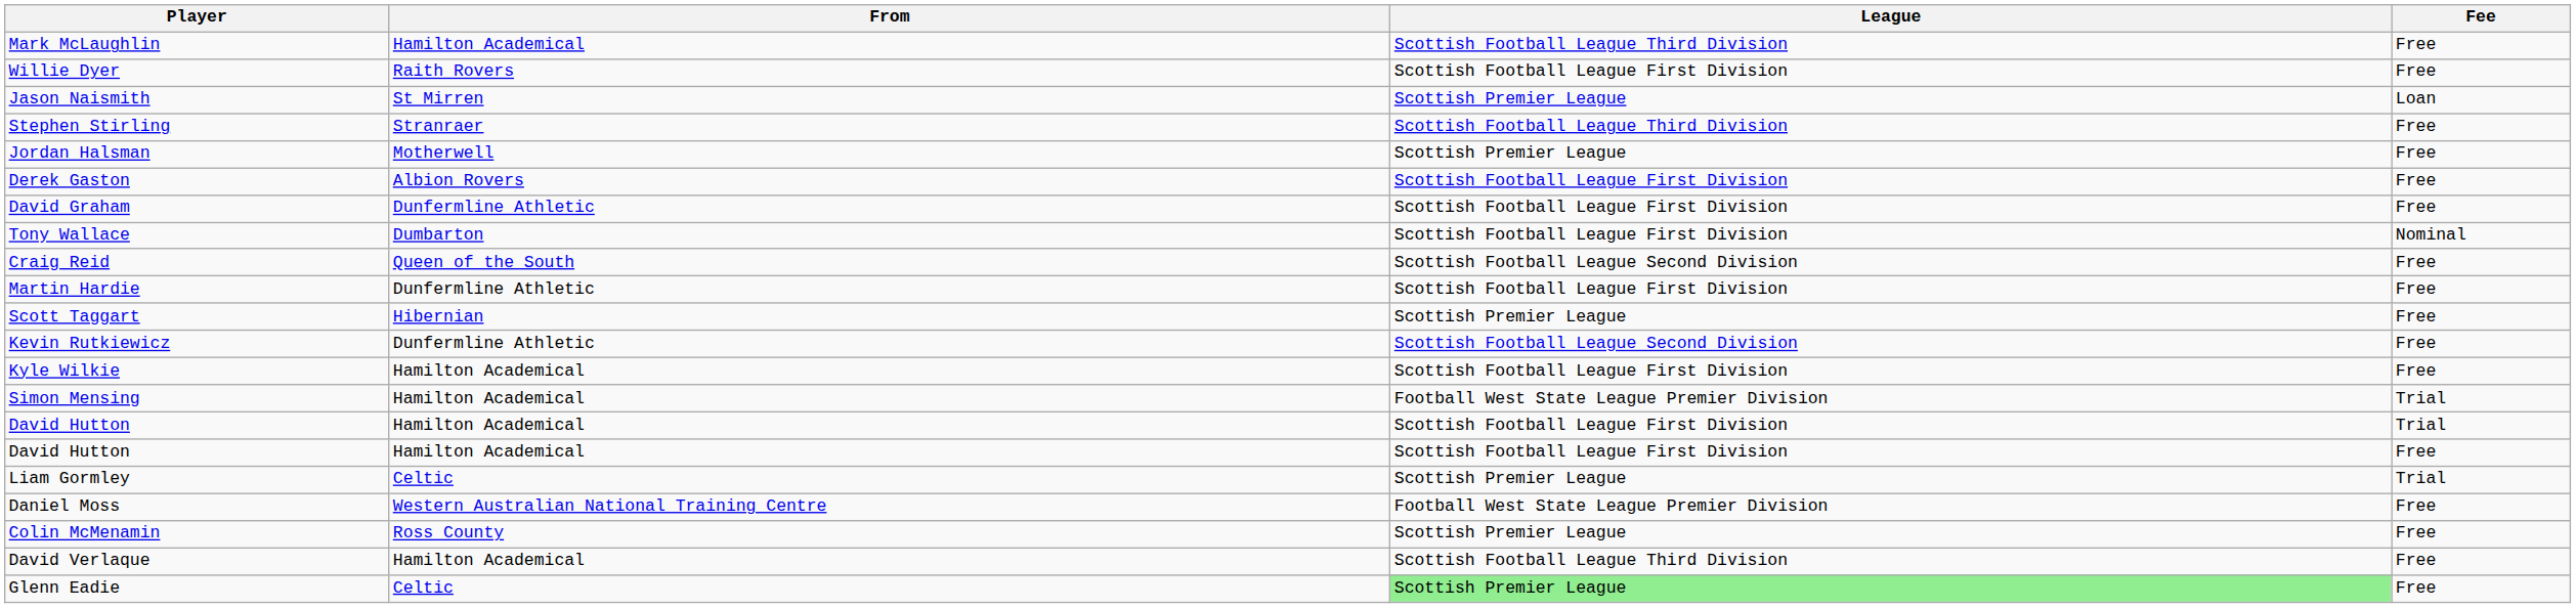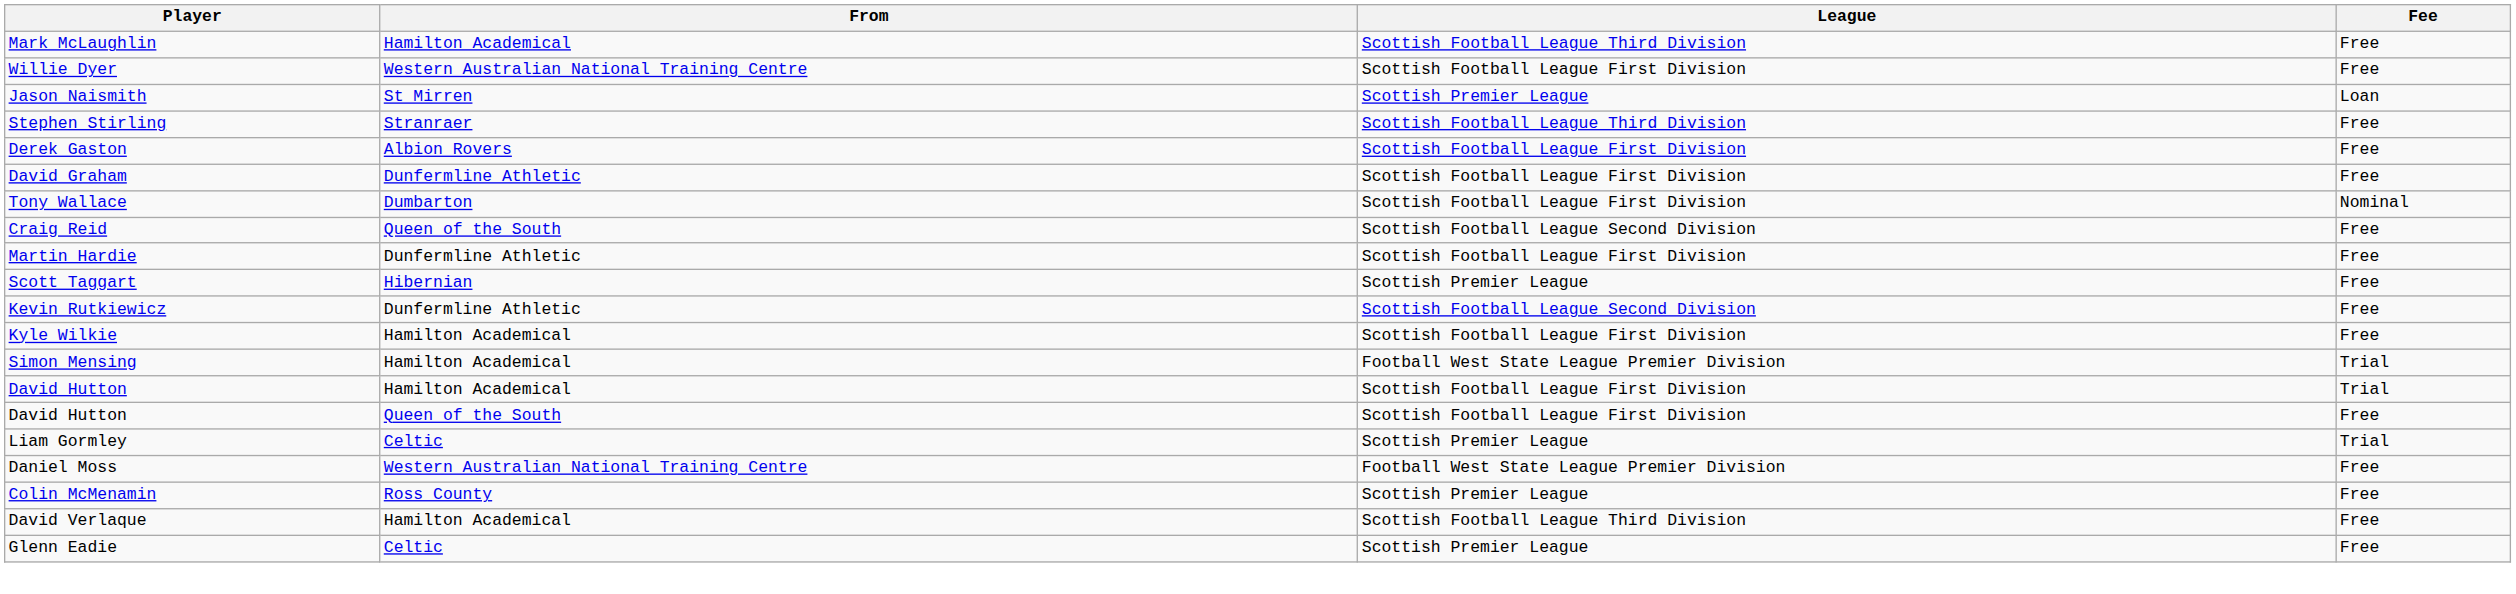Willie Dyer | From: Raith Rovers -> Western Australian National Training Centre
- row: Jordan Halsman | Motherwell | Scottish Premier League | Free
David Hutton / Free | From: Hamilton Academical -> Queen of the South
Glenn Eadie | League: lightgreen background -> no background
